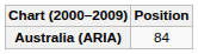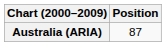Australia (ARIA) | Position: 84 -> 87
